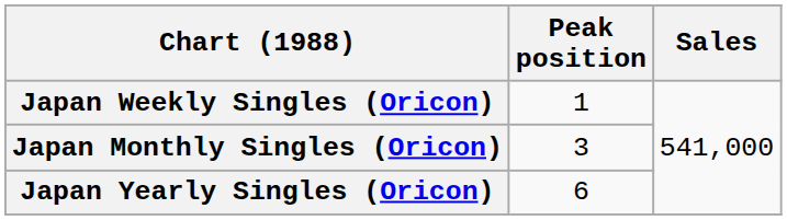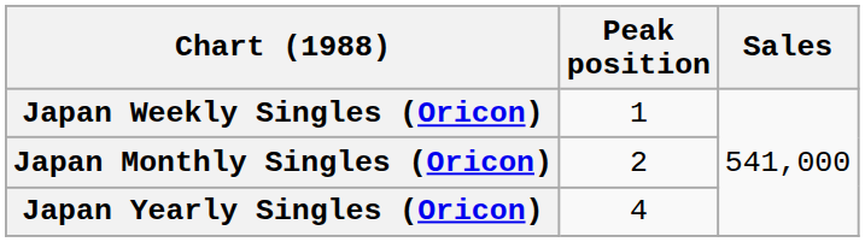Japan Monthly Singles (Oricon) | Peak position: 3 -> 2
Japan Yearly Singles (Oricon) | Peak position: 6 -> 4
